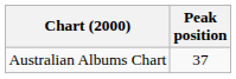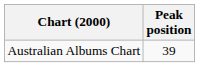Australian Albums Chart | Peak position: 37 -> 39
